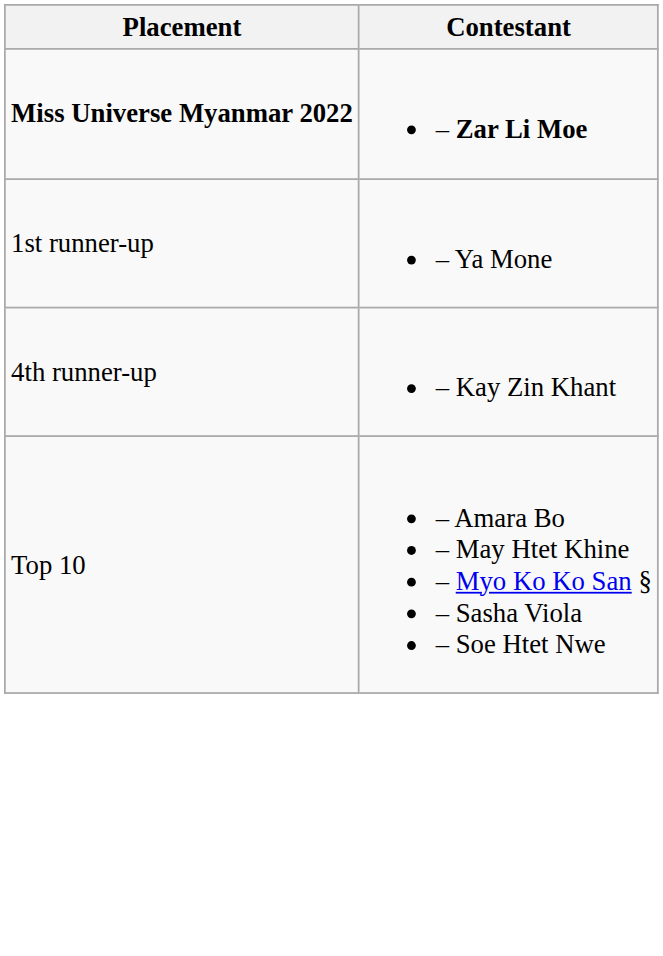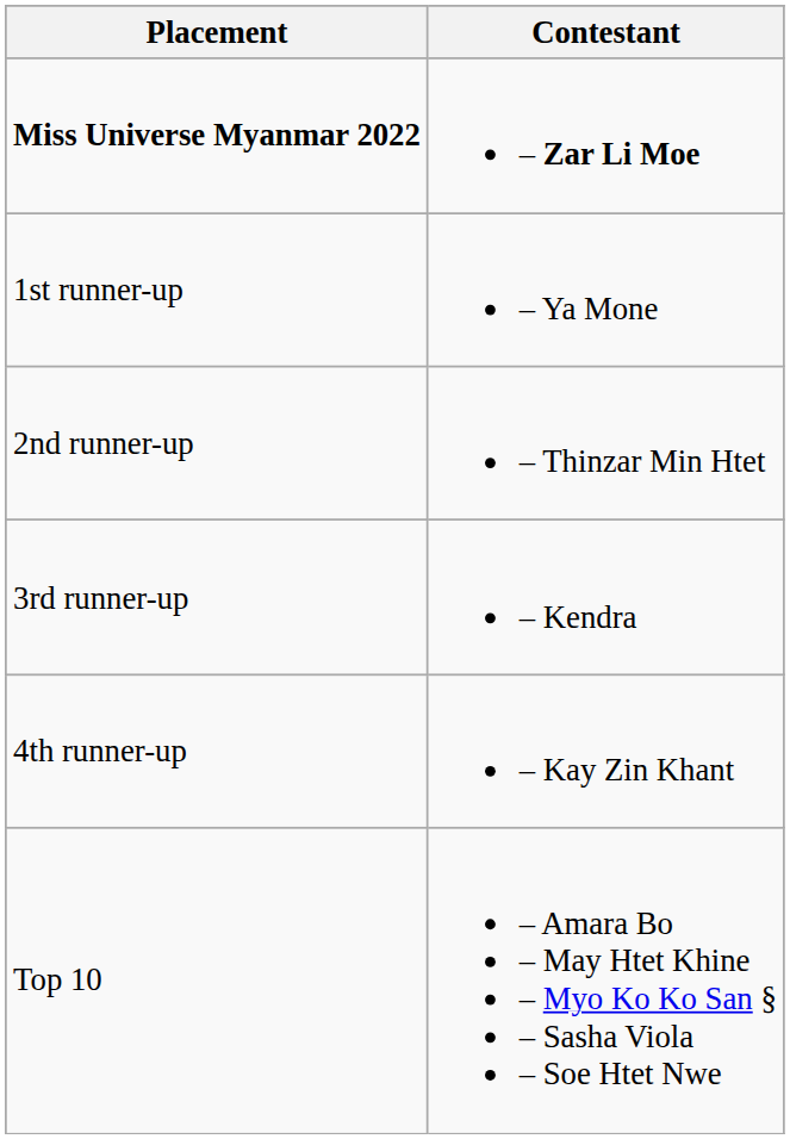+ row: 2nd runner-up | – Thinzar Min Htet
+ row: 3rd runner-up | – Kendra
